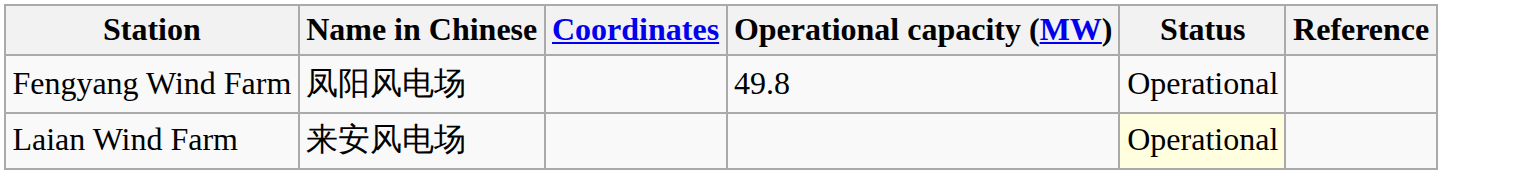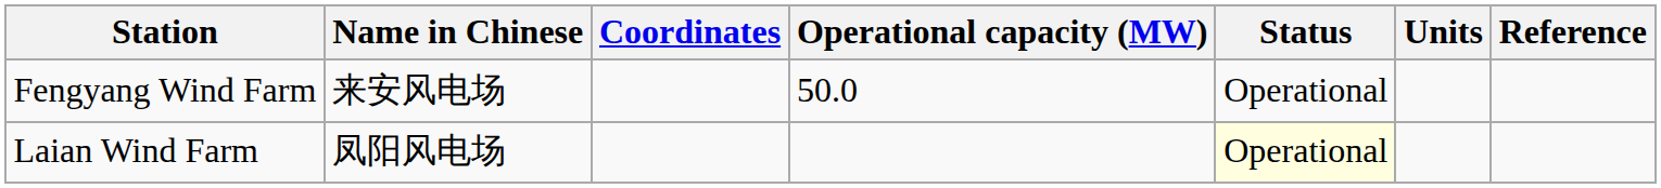+ column: Units
Fengyang Wind Farm | Name in Chinese: 凤阳风电场 -> 来安风电场
Fengyang Wind Farm | Operational capacity (MW): 49.8 -> 50.0
Laian Wind Farm | Name in Chinese: 来安风电场 -> 凤阳风电场
